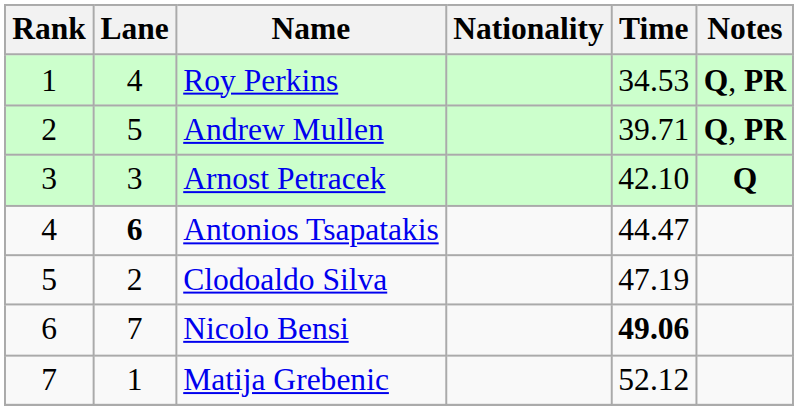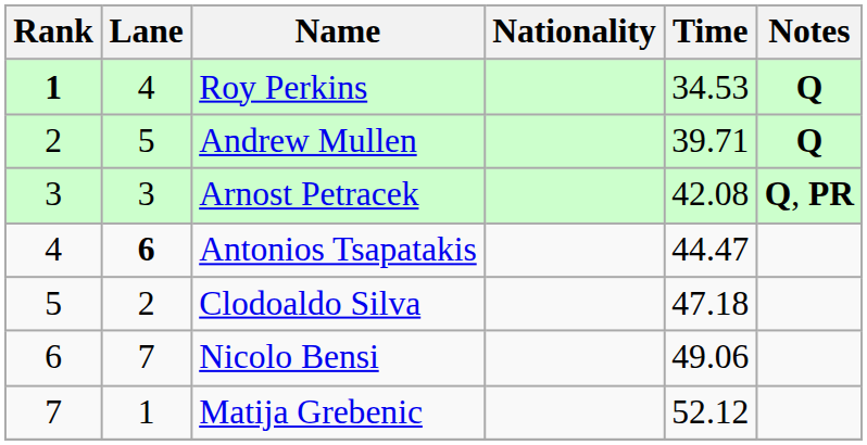Roy Perkins | Rank: normal -> bold
Roy Perkins | Notes: Q, PR -> Q
Andrew Mullen | Notes: Q, PR -> Q
Arnost Petracek | Time: 42.10 -> 42.08
Arnost Petracek | Notes: Q -> Q, PR
Clodoaldo Silva | Time: 47.19 -> 47.18
Nicolo Bensi | Time: bold -> normal
